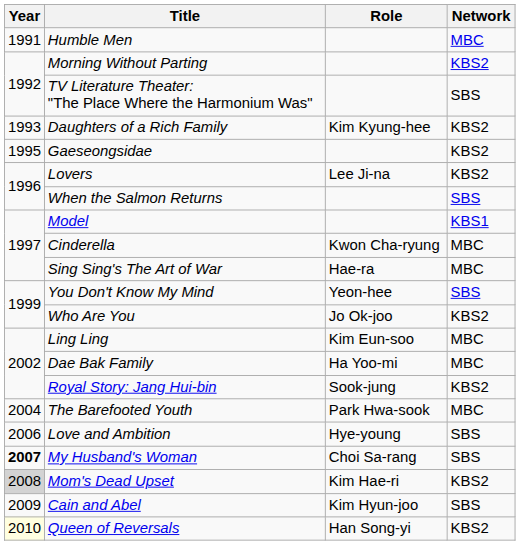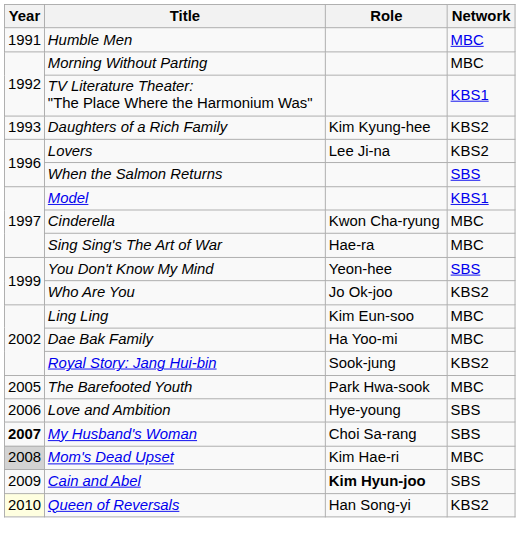Morning Without Parting | Network: KBS2 -> MBC
TV Literature Theater: "The Place Where the Harmonium Was" | Network: SBS -> KBS1
- row: 1995 | Gaeseongsidae | KBS2
The Barefooted Youth | Year: 2004 -> 2005
Mom's Dead Upset | Network: KBS2 -> MBC
Cain and Abel | Role: normal -> bold
